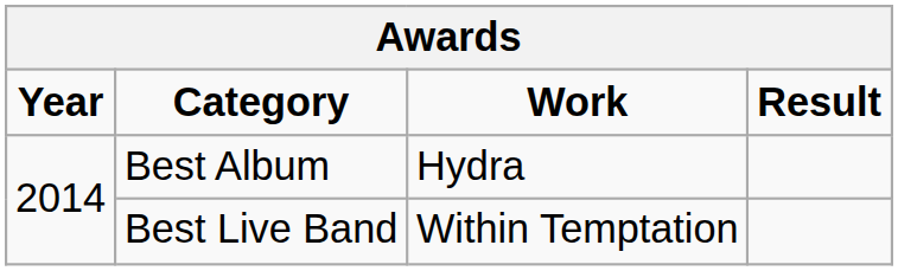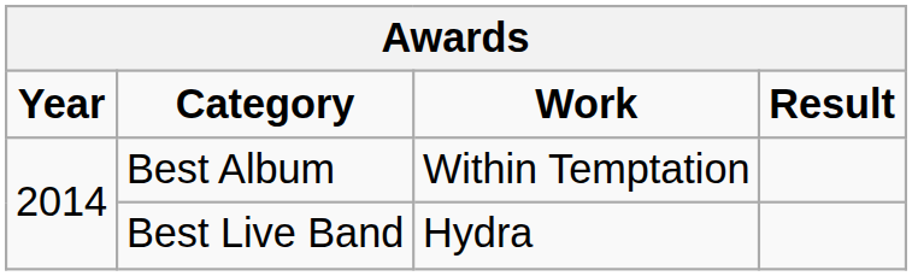Best Album | Work: Hydra -> Within Temptation
Best Live Band | Work: Within Temptation -> Hydra
